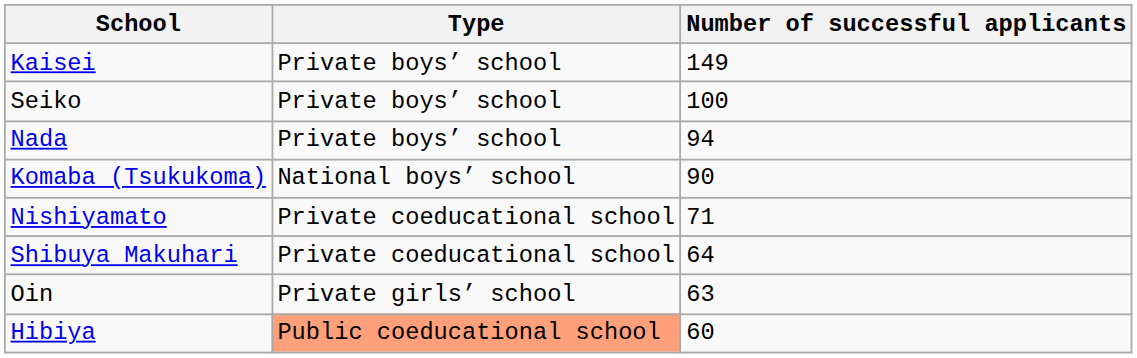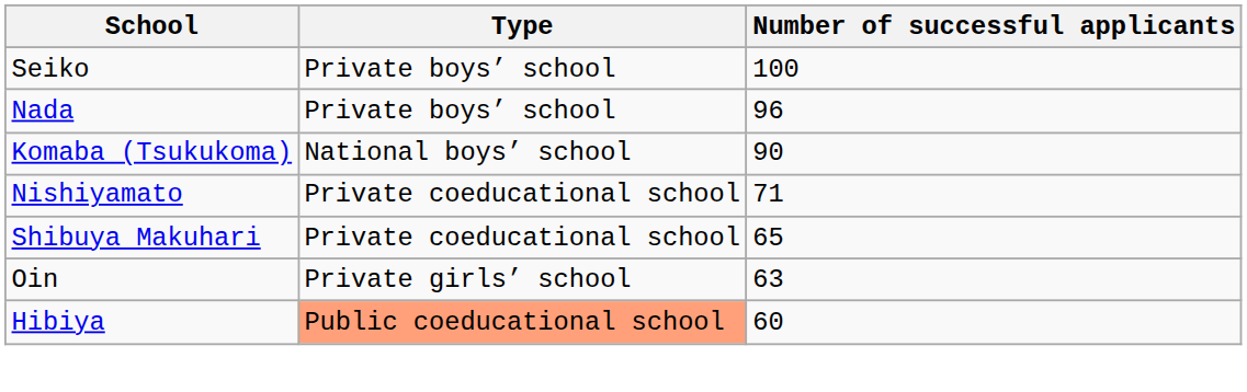- row: Kaisei | Private boys’ school | 149
Nada | Number of successful applicants: 94 -> 96
Shibuya Makuhari | Number of successful applicants: 64 -> 65
